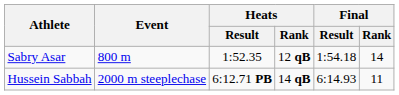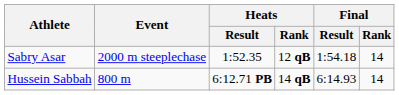Sabry Asar | Event: 800 m -> 2000 m steeplechase
Hussein Sabbah | Event: 2000 m steeplechase -> 800 m
Hussein Sabbah | Final / Rank: 11 -> 14
